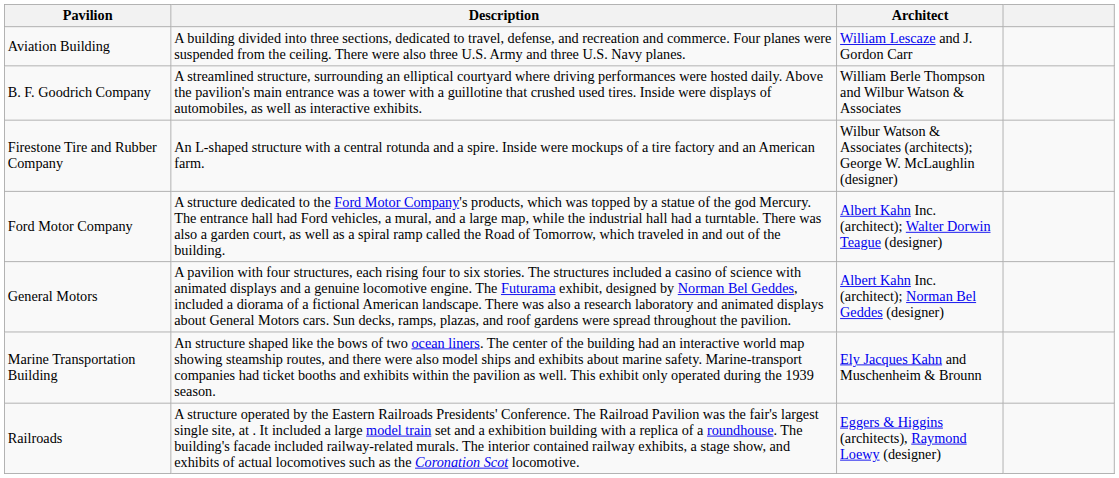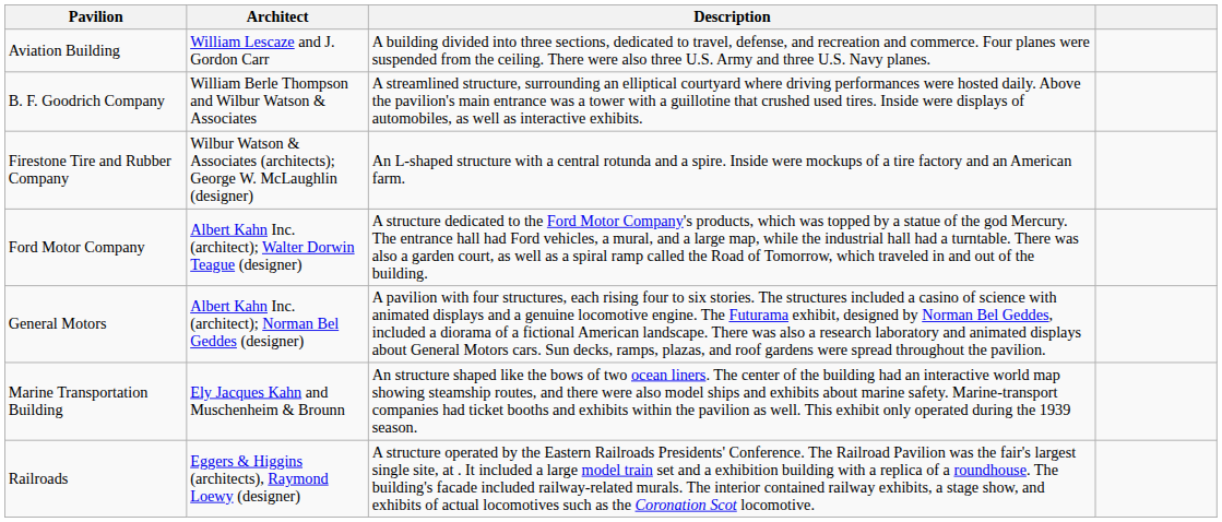columns swapped: Architect <-> Description
